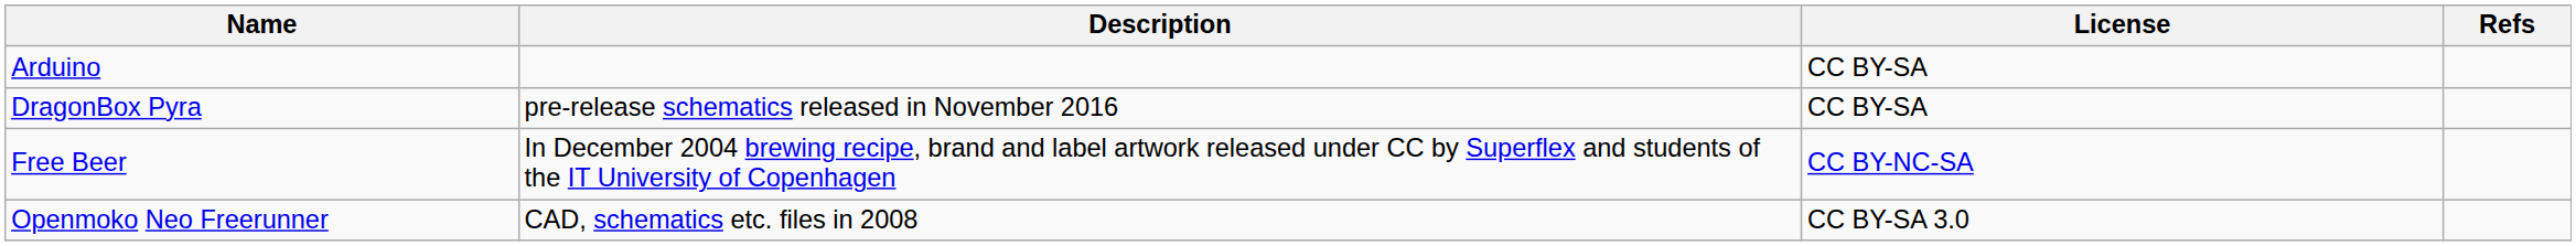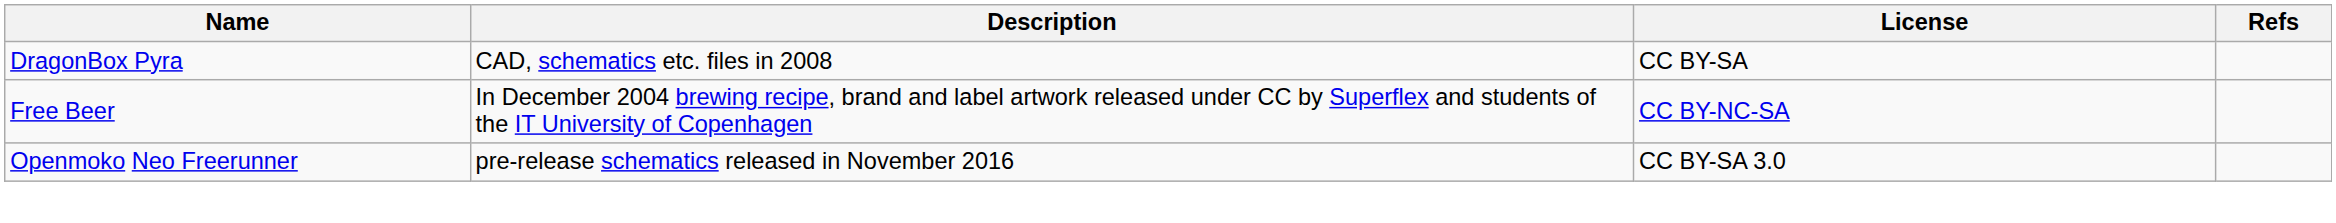- row: Arduino | CC BY-SA
DragonBox Pyra | Description: pre-release schematics released in November 2016 -> CAD, schematics etc. files in 2008
Openmoko Neo Freerunner | Description: CAD, schematics etc. files in 2008 -> pre-release schematics released in November 2016
